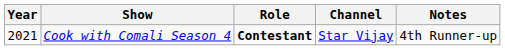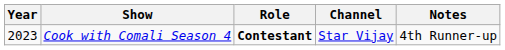Cook with Comali Season 4 | Year: 2021 -> 2023
